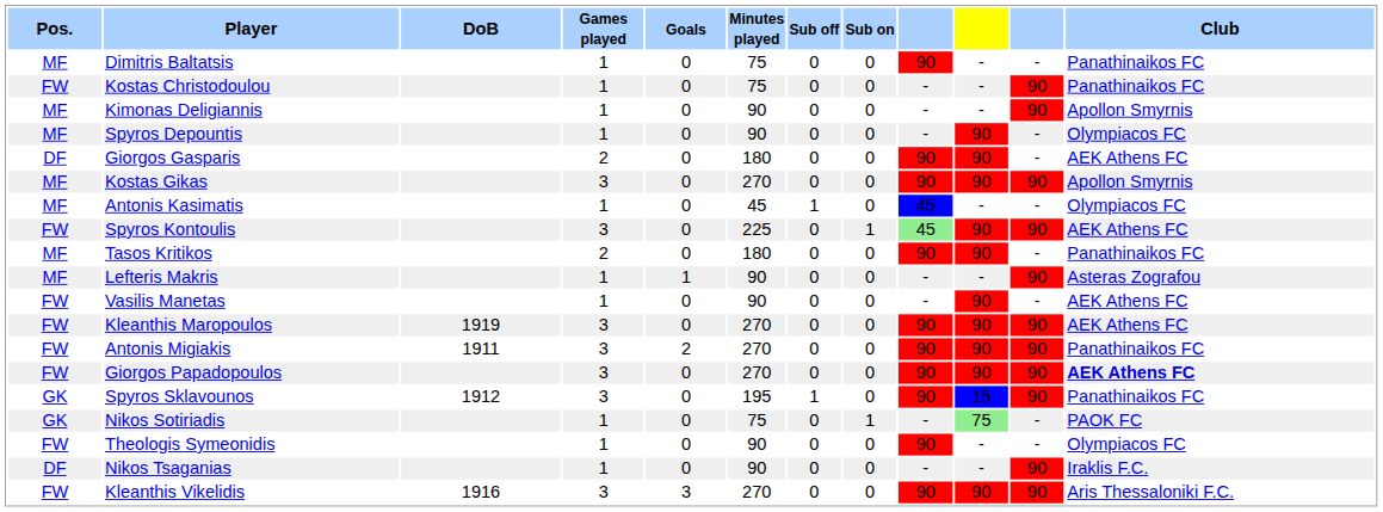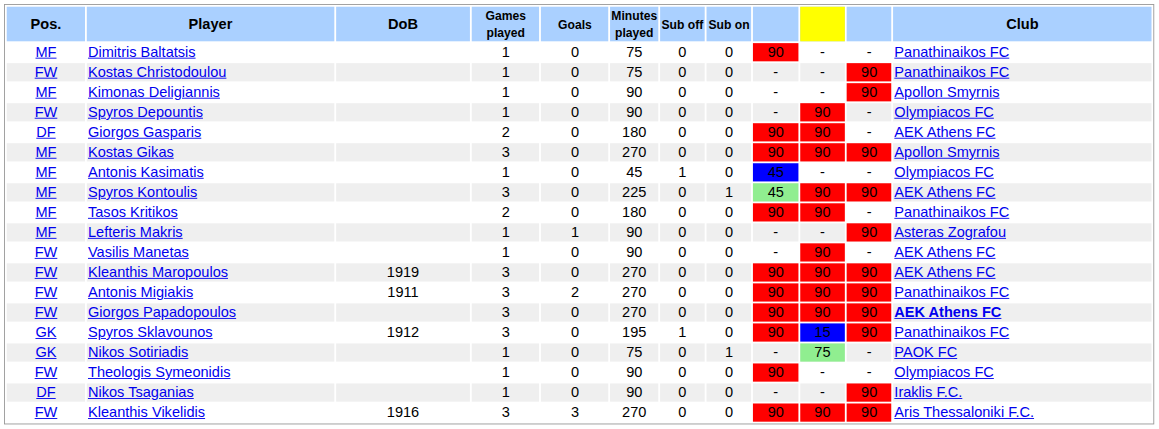Spyros Depountis | Pos.: MF -> FW
Spyros Kontoulis | Pos.: FW -> MF
